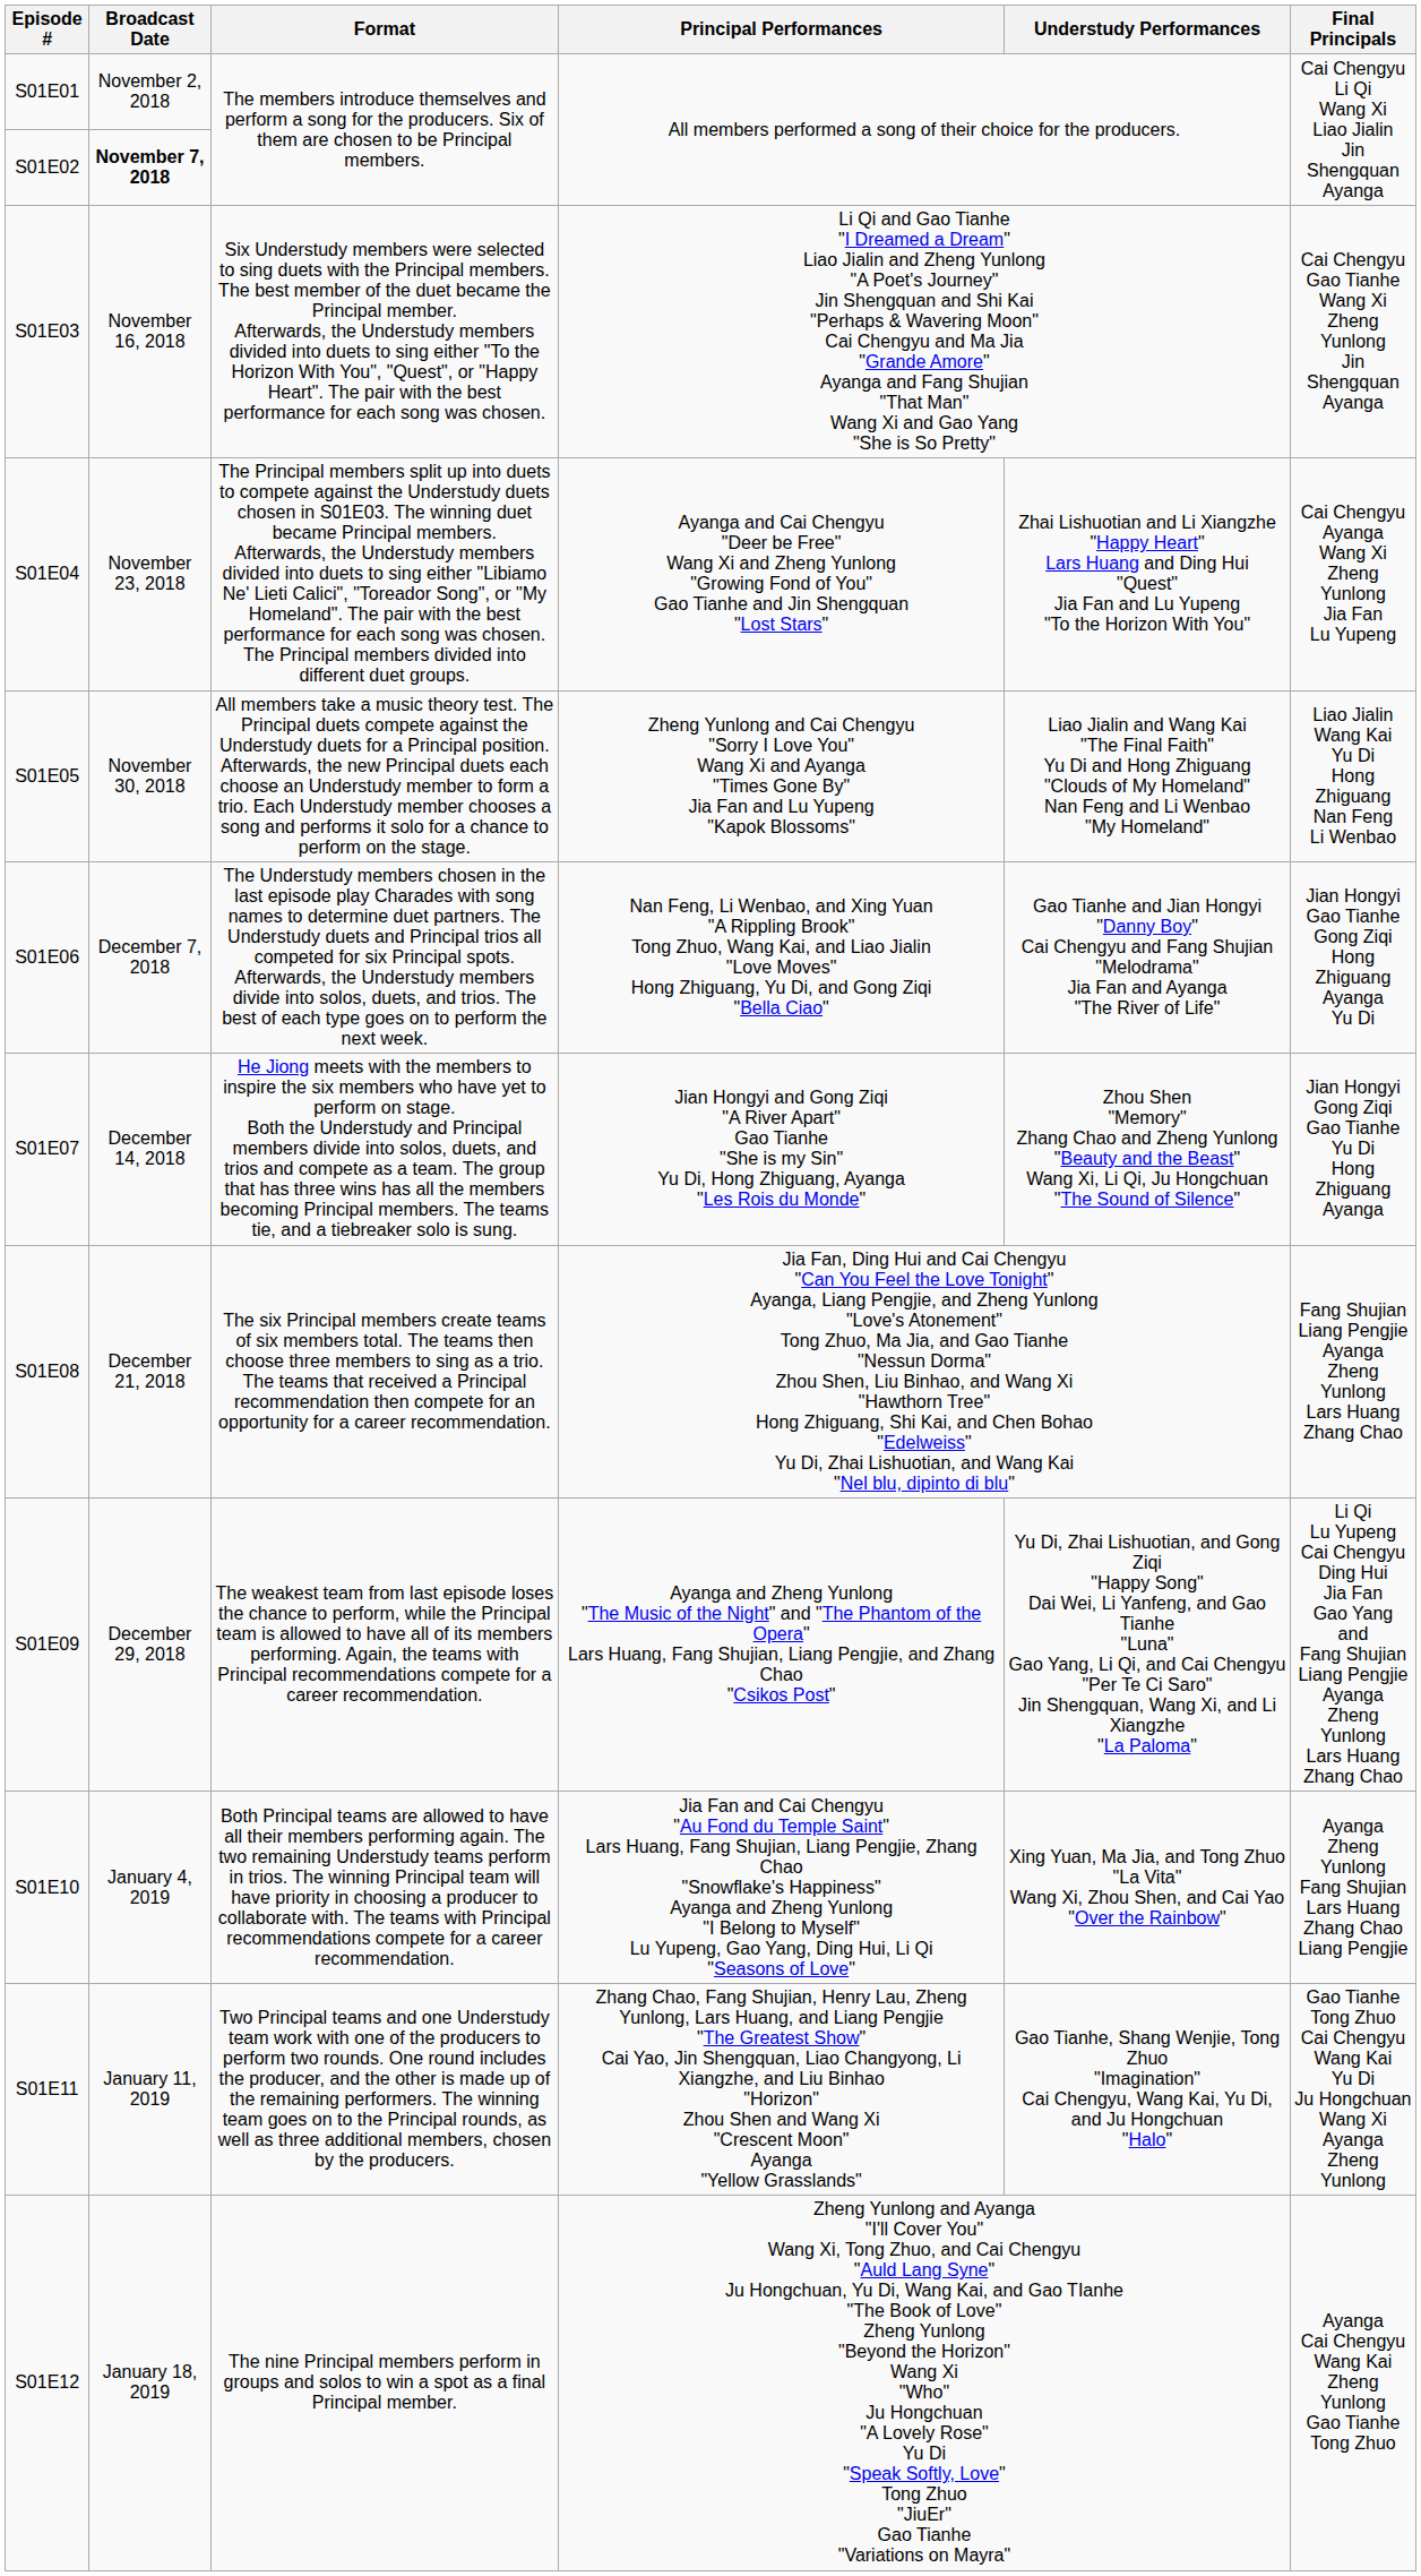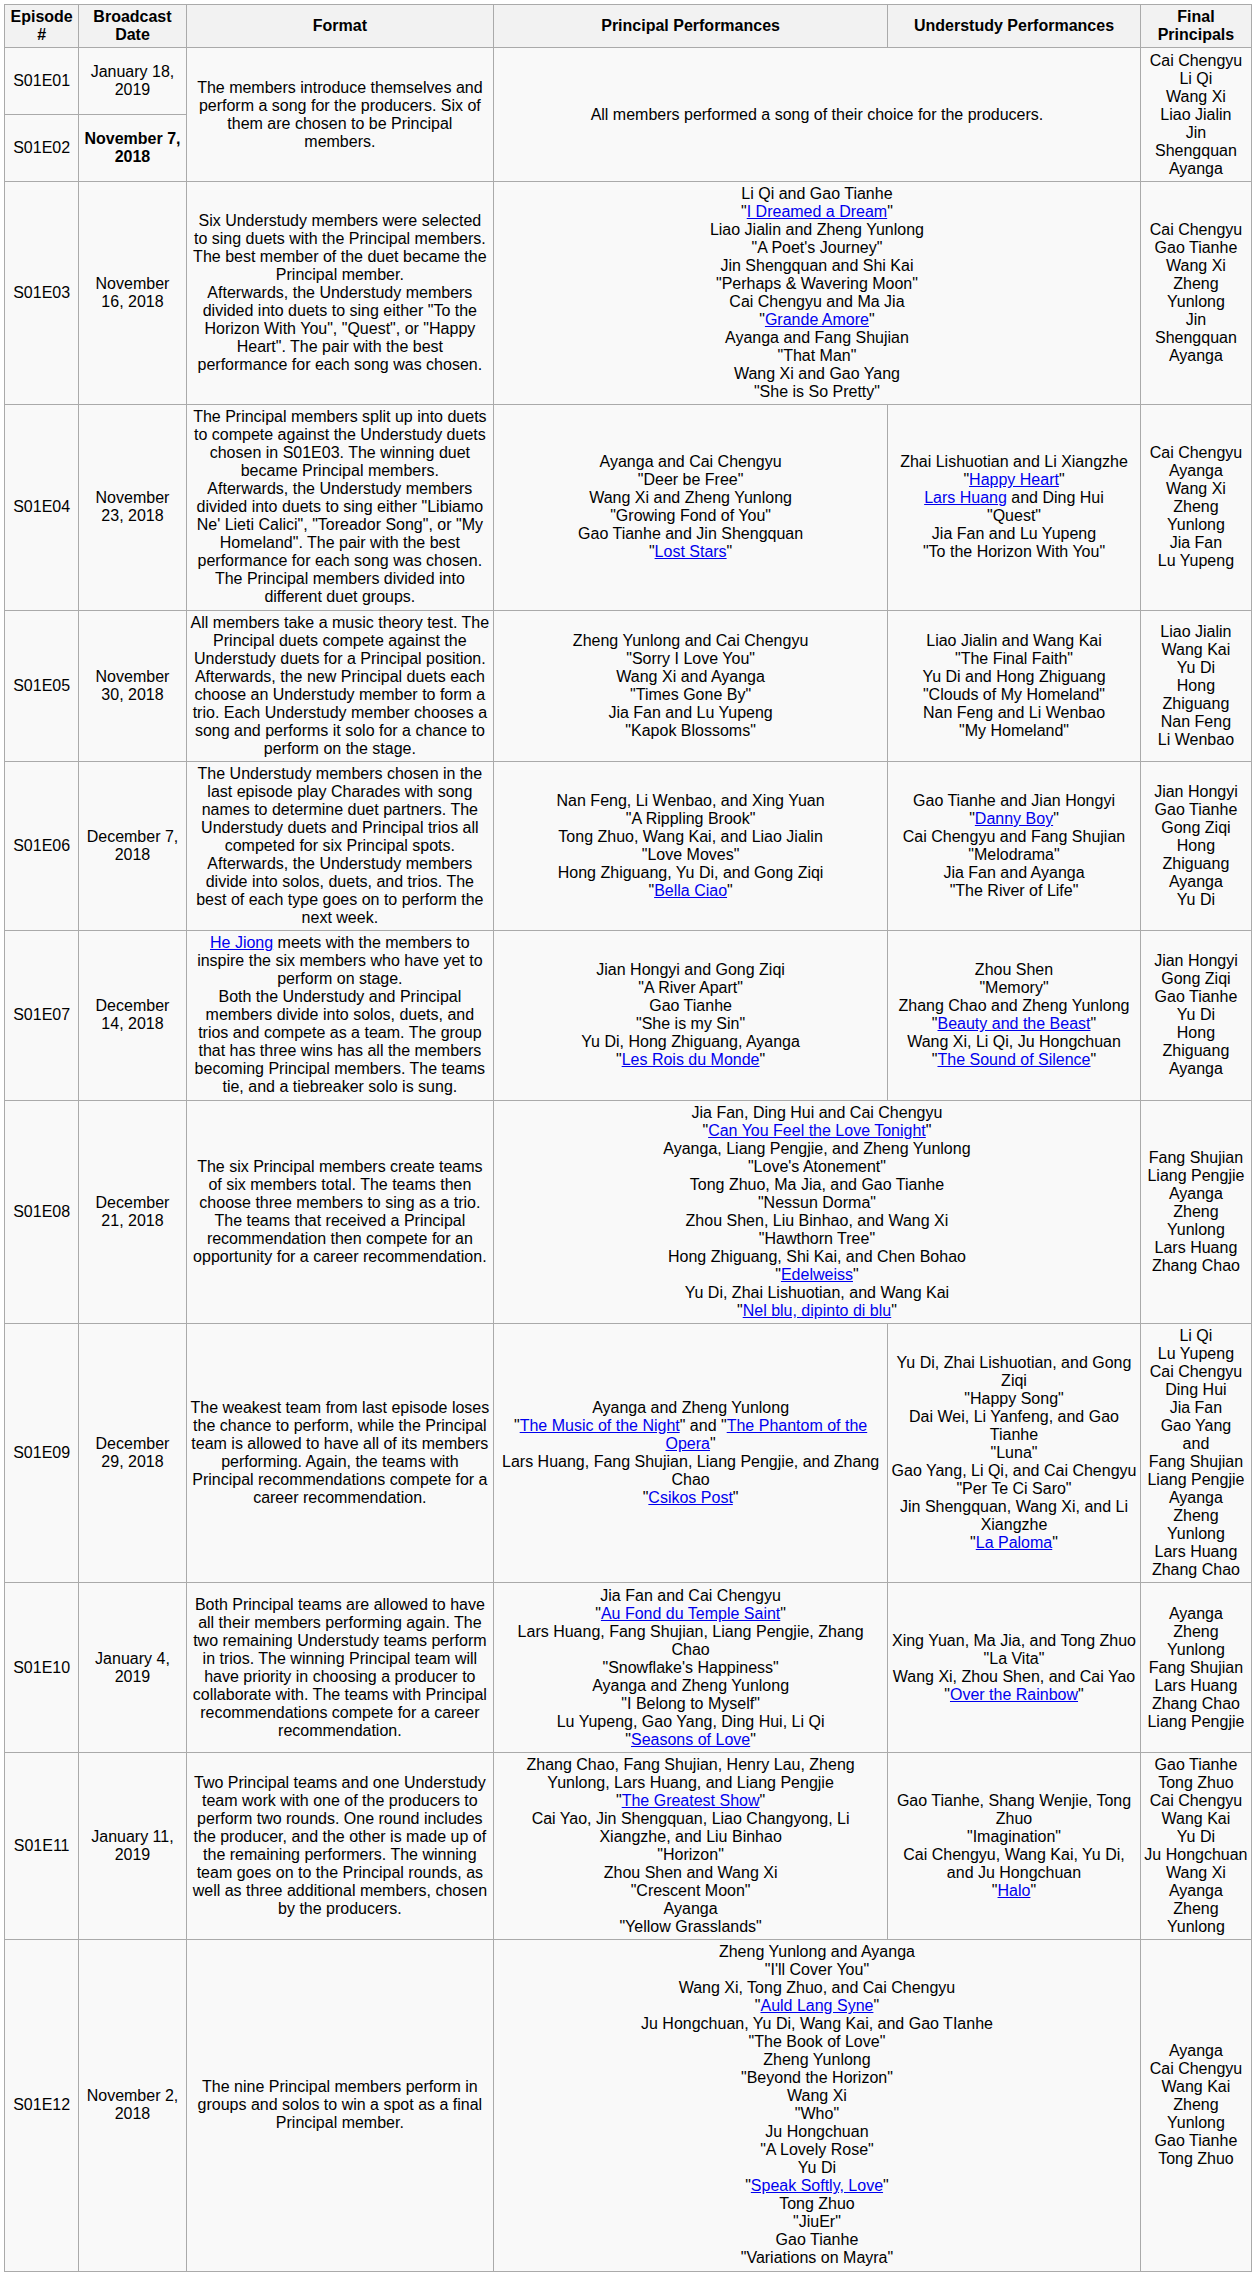S01E01 | Broadcast Date: November 2, 2018 -> January 18, 2019
S01E12 | Broadcast Date: January 18, 2019 -> November 2, 2018
